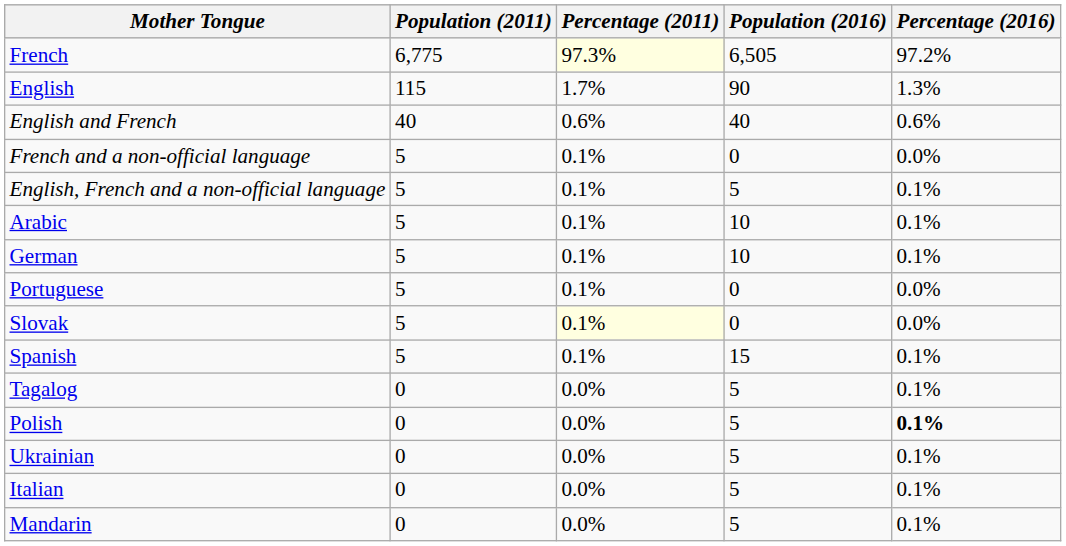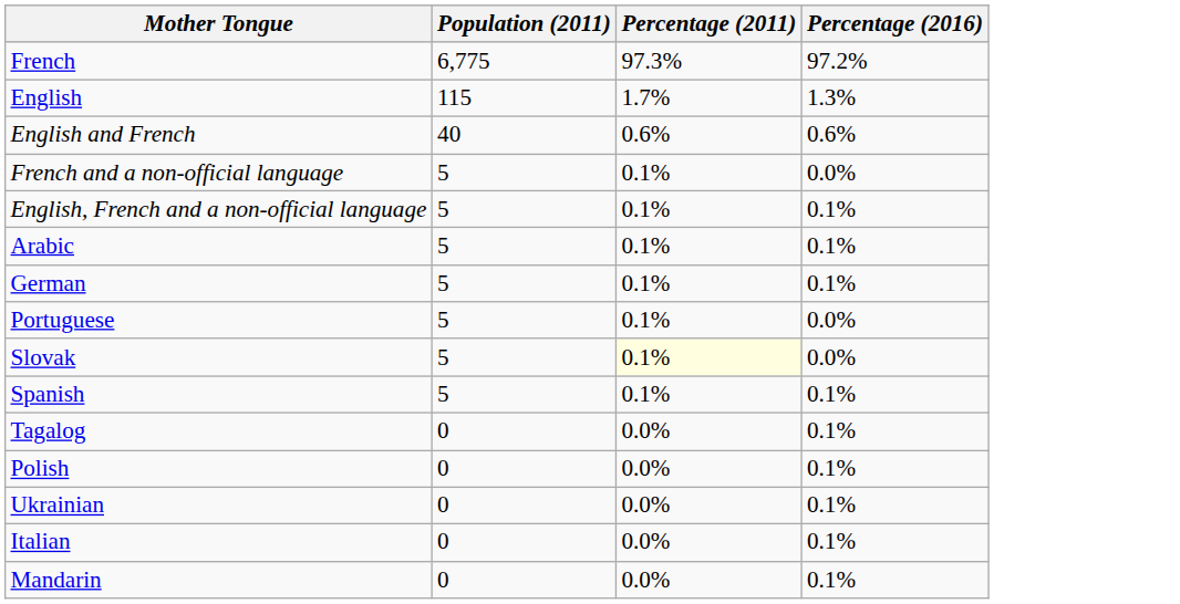- column: Population (2016) | 6,505 | 90 | 40 | 0 | 5 | 10 | 10 | 0 | 0 | 15 | 5 | 5 | 5 | 5 | 5
French | Percentage (2011): lightyellow background -> no background
Polish | Percentage (2016): bold -> normal
